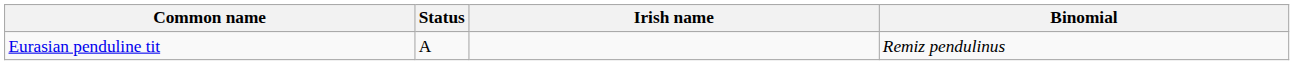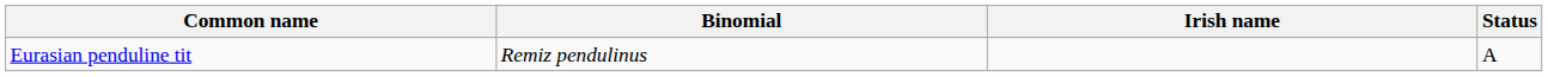columns swapped: Binomial <-> Status
